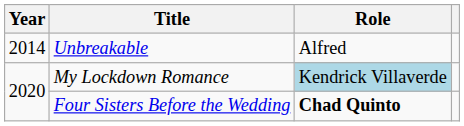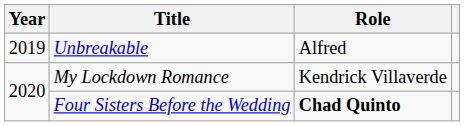Unbreakable | Year: 2014 -> 2019
My Lockdown Romance | Role: lightblue background -> no background
